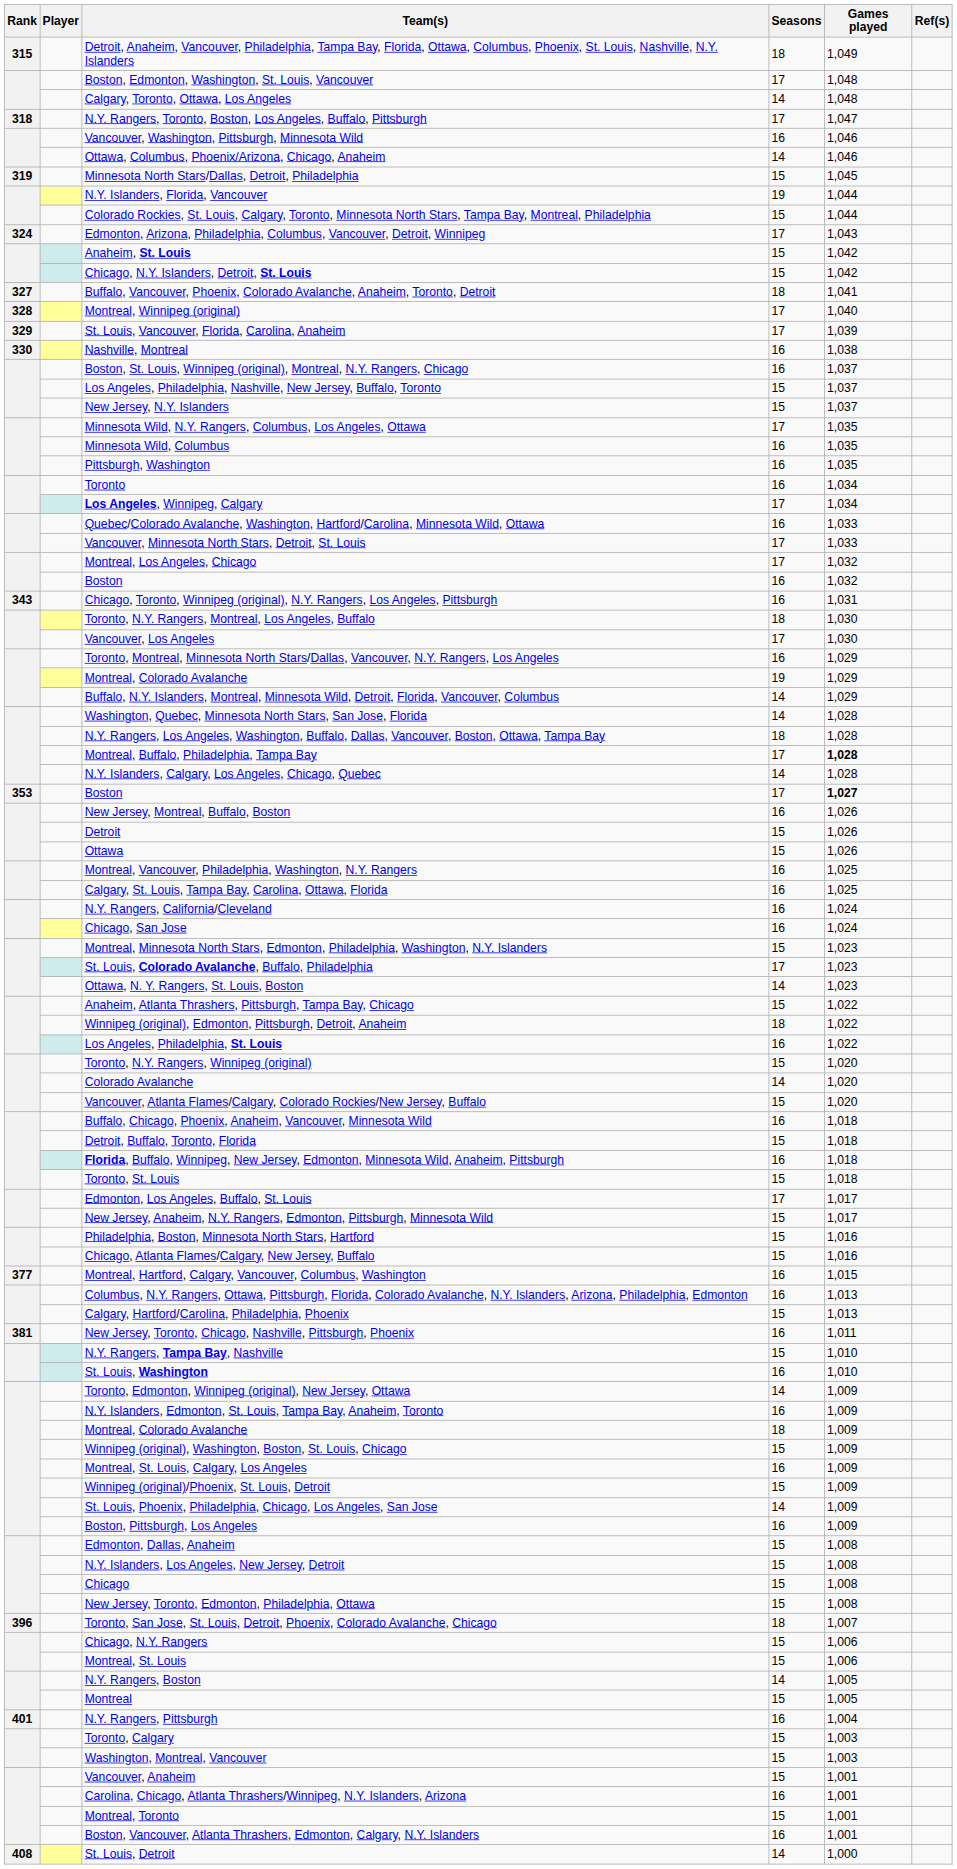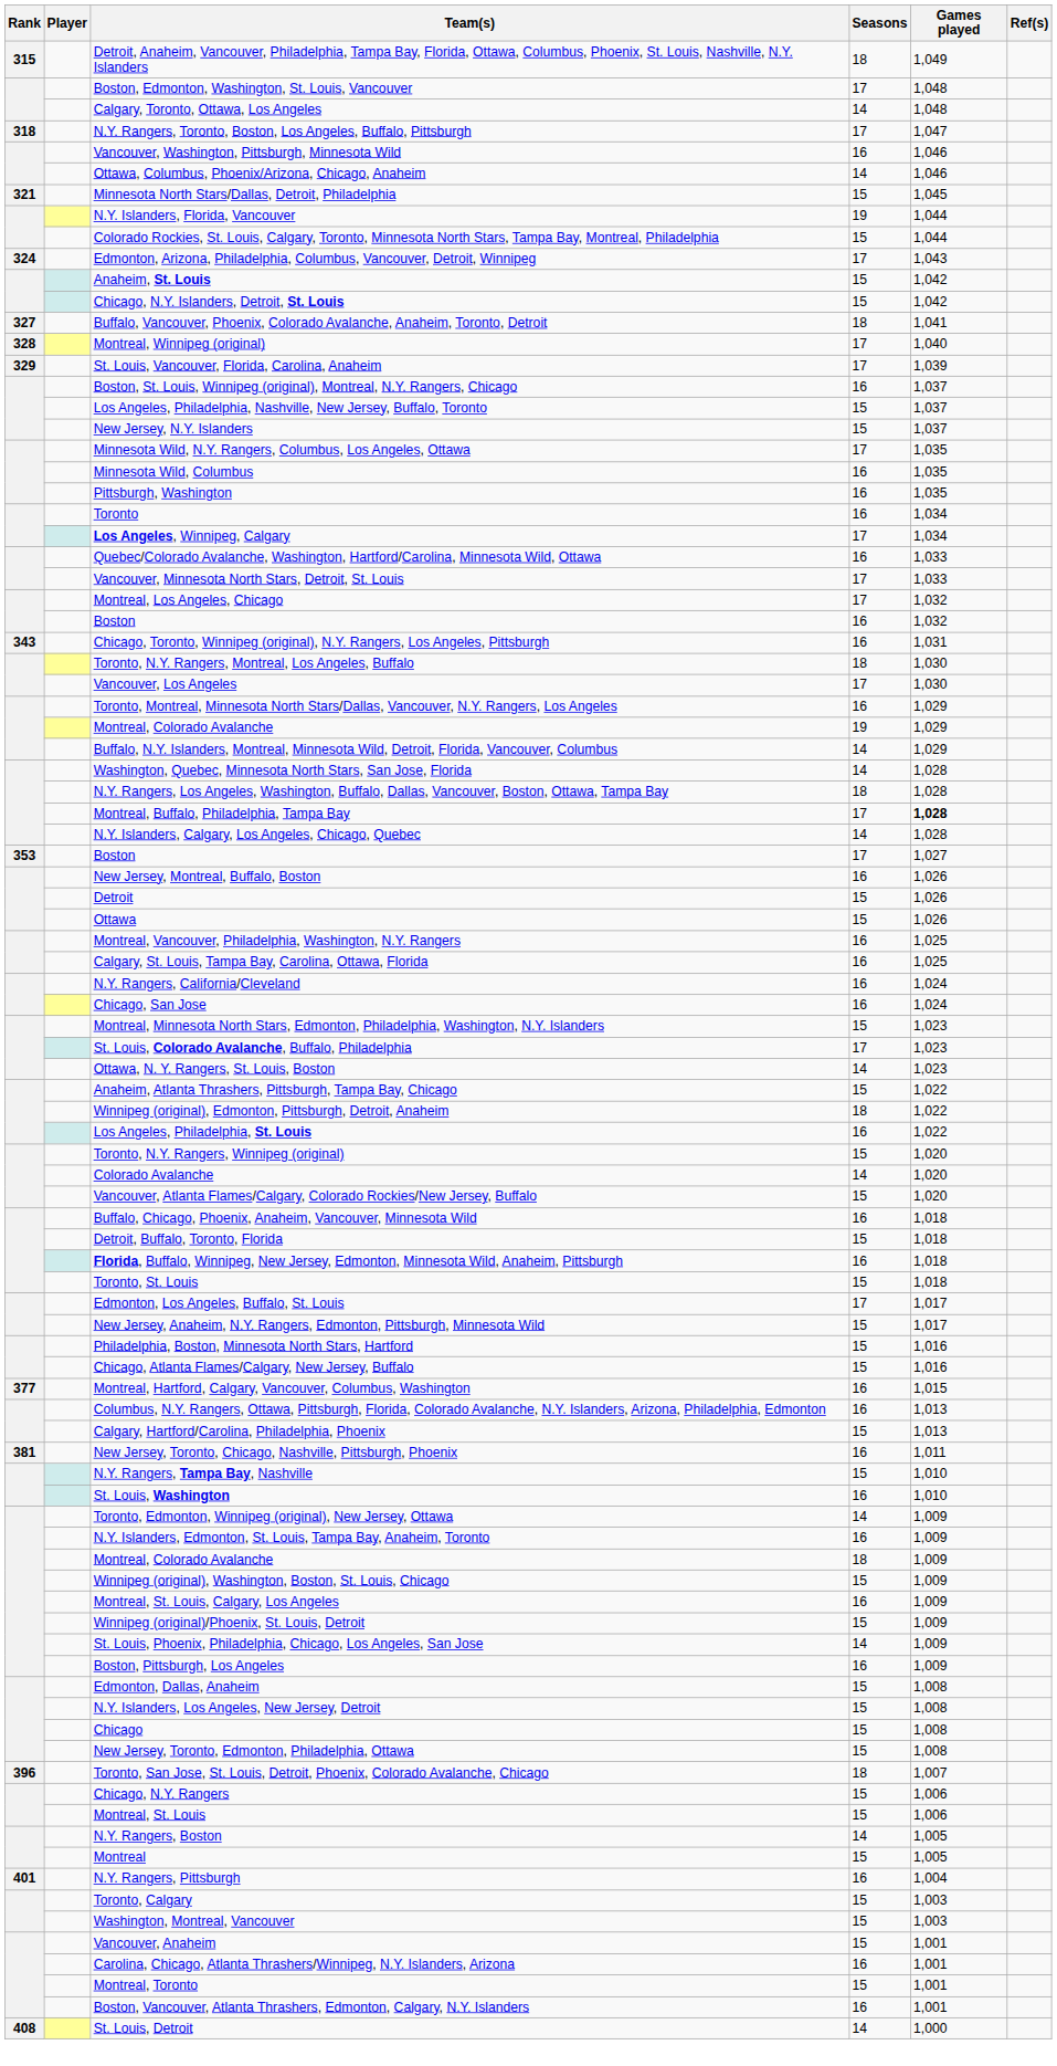Minnesota North Stars/Dallas, Detroit, Philadelphia | Rank: 319 -> 321
- row: 330 | Nashville, Montreal | 16 | 1,038
Boston / 17 | Games played: bold -> normal
